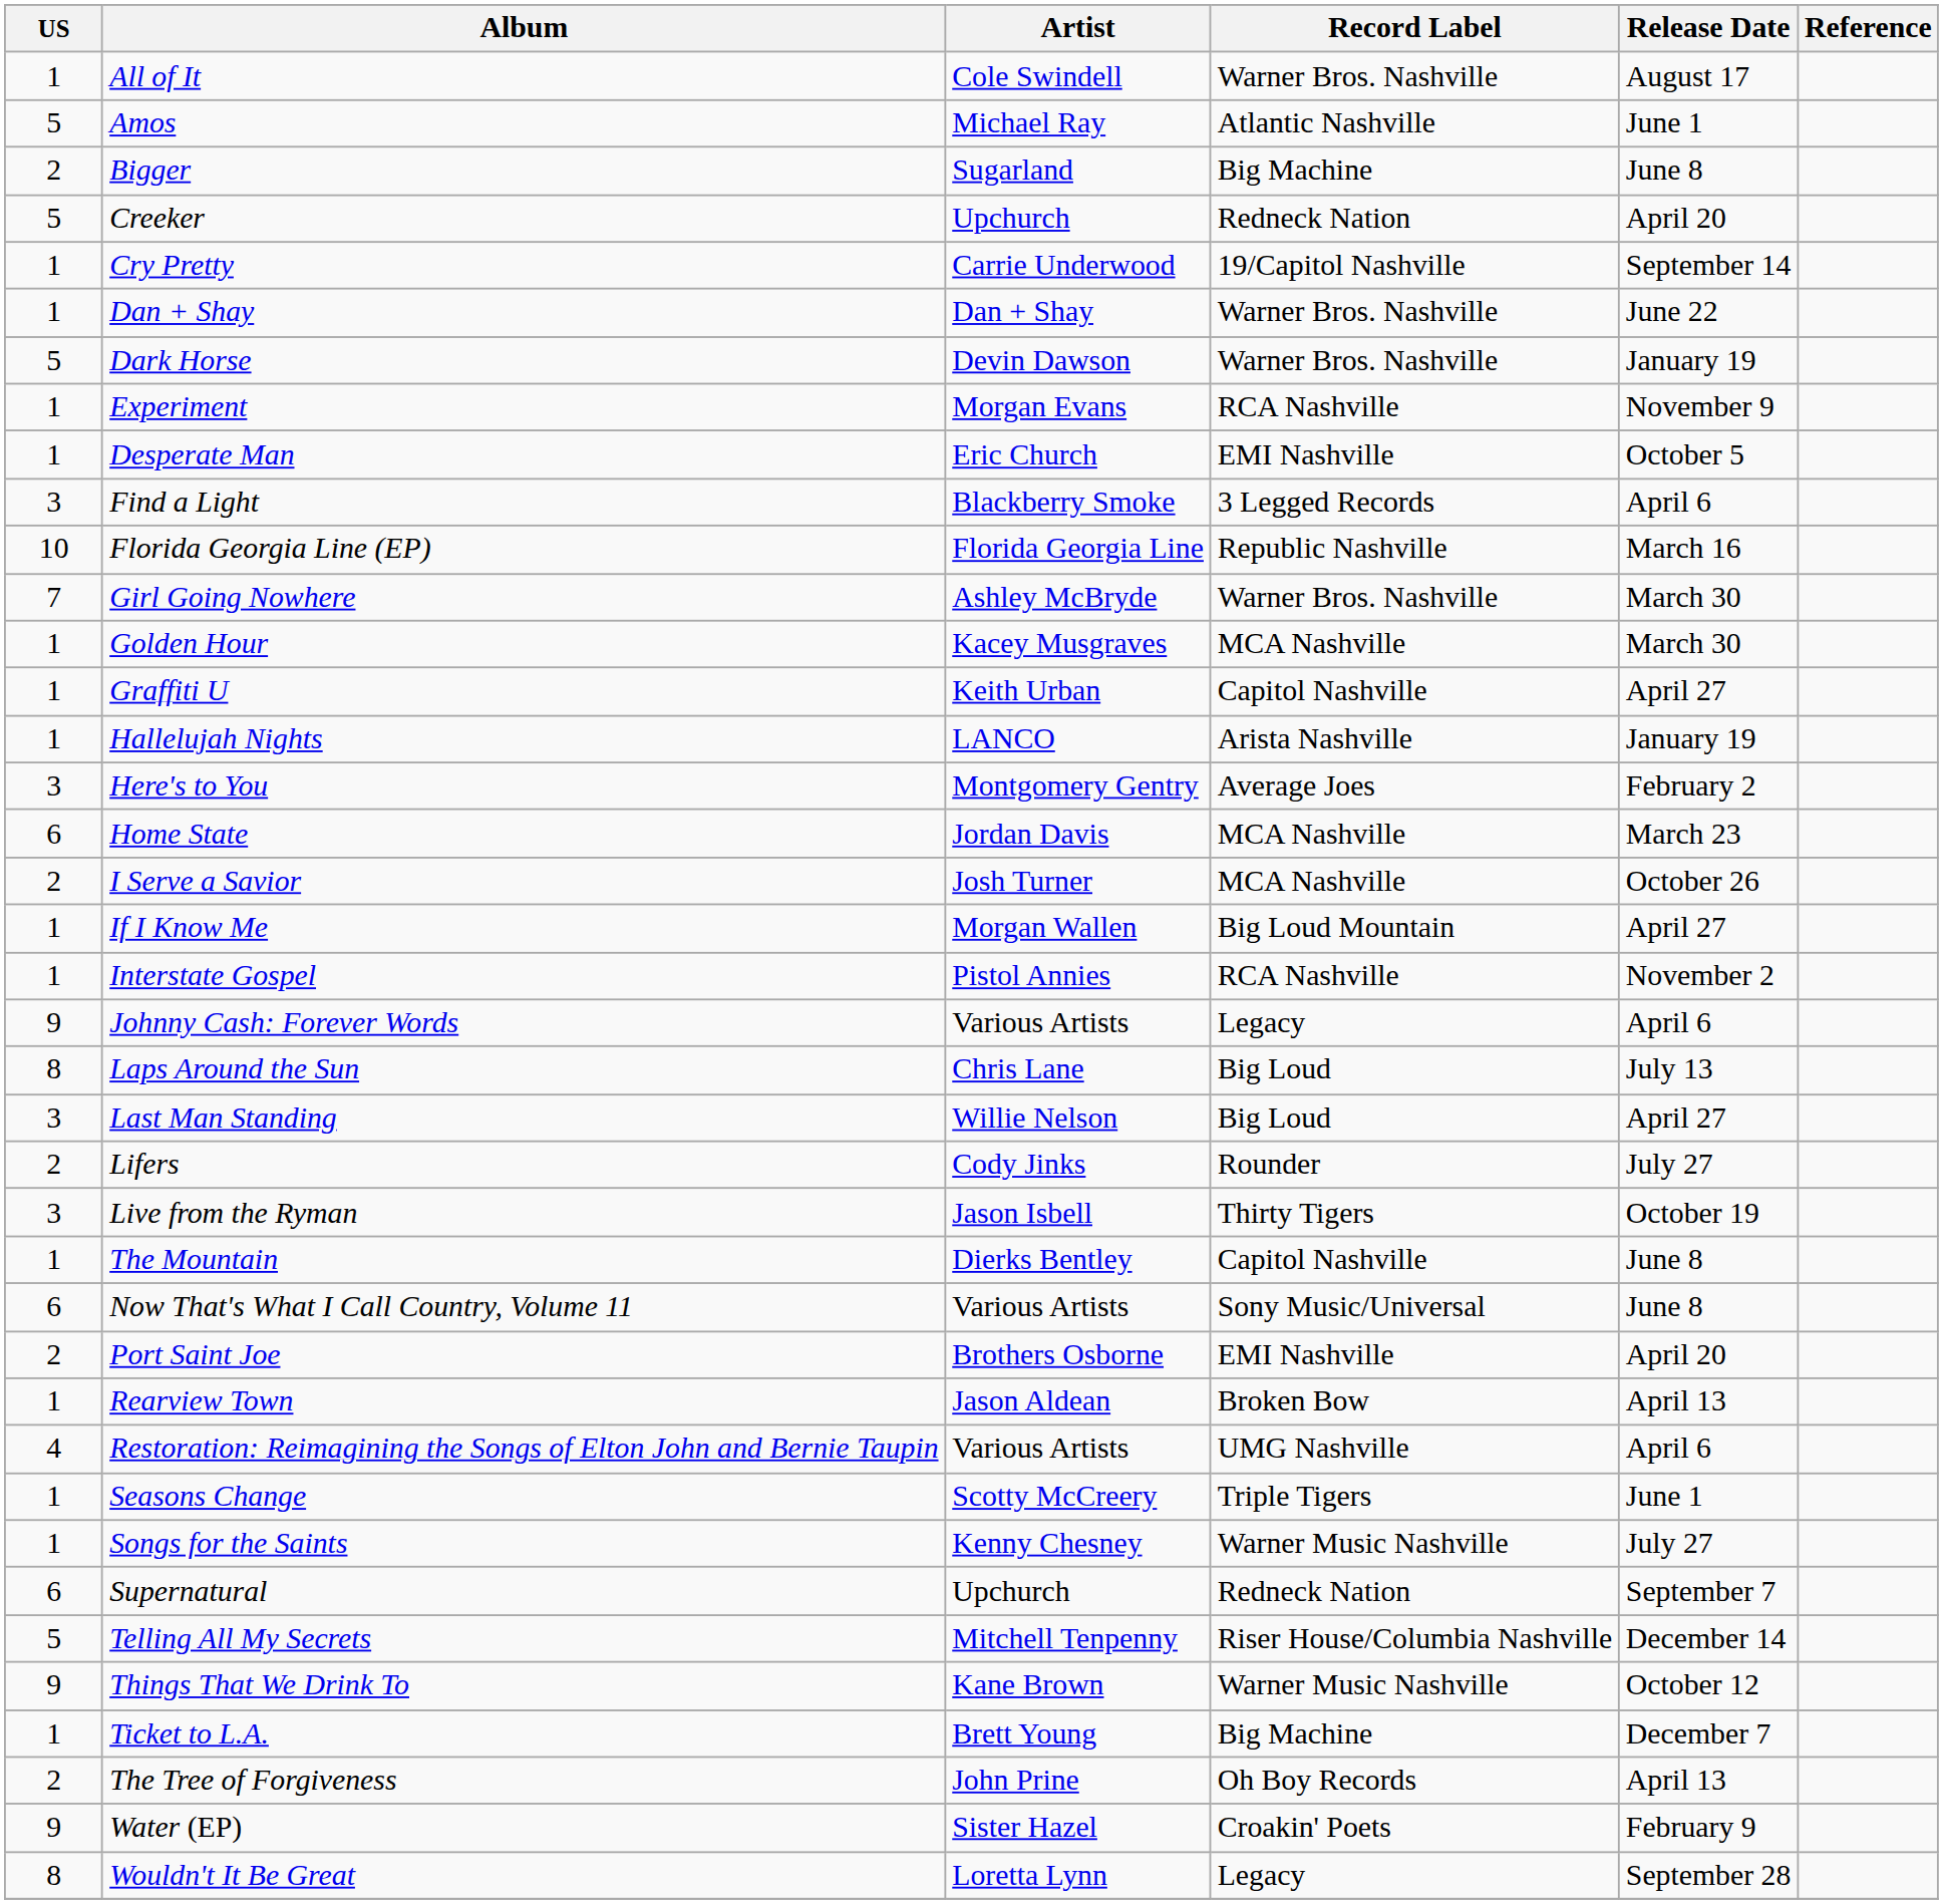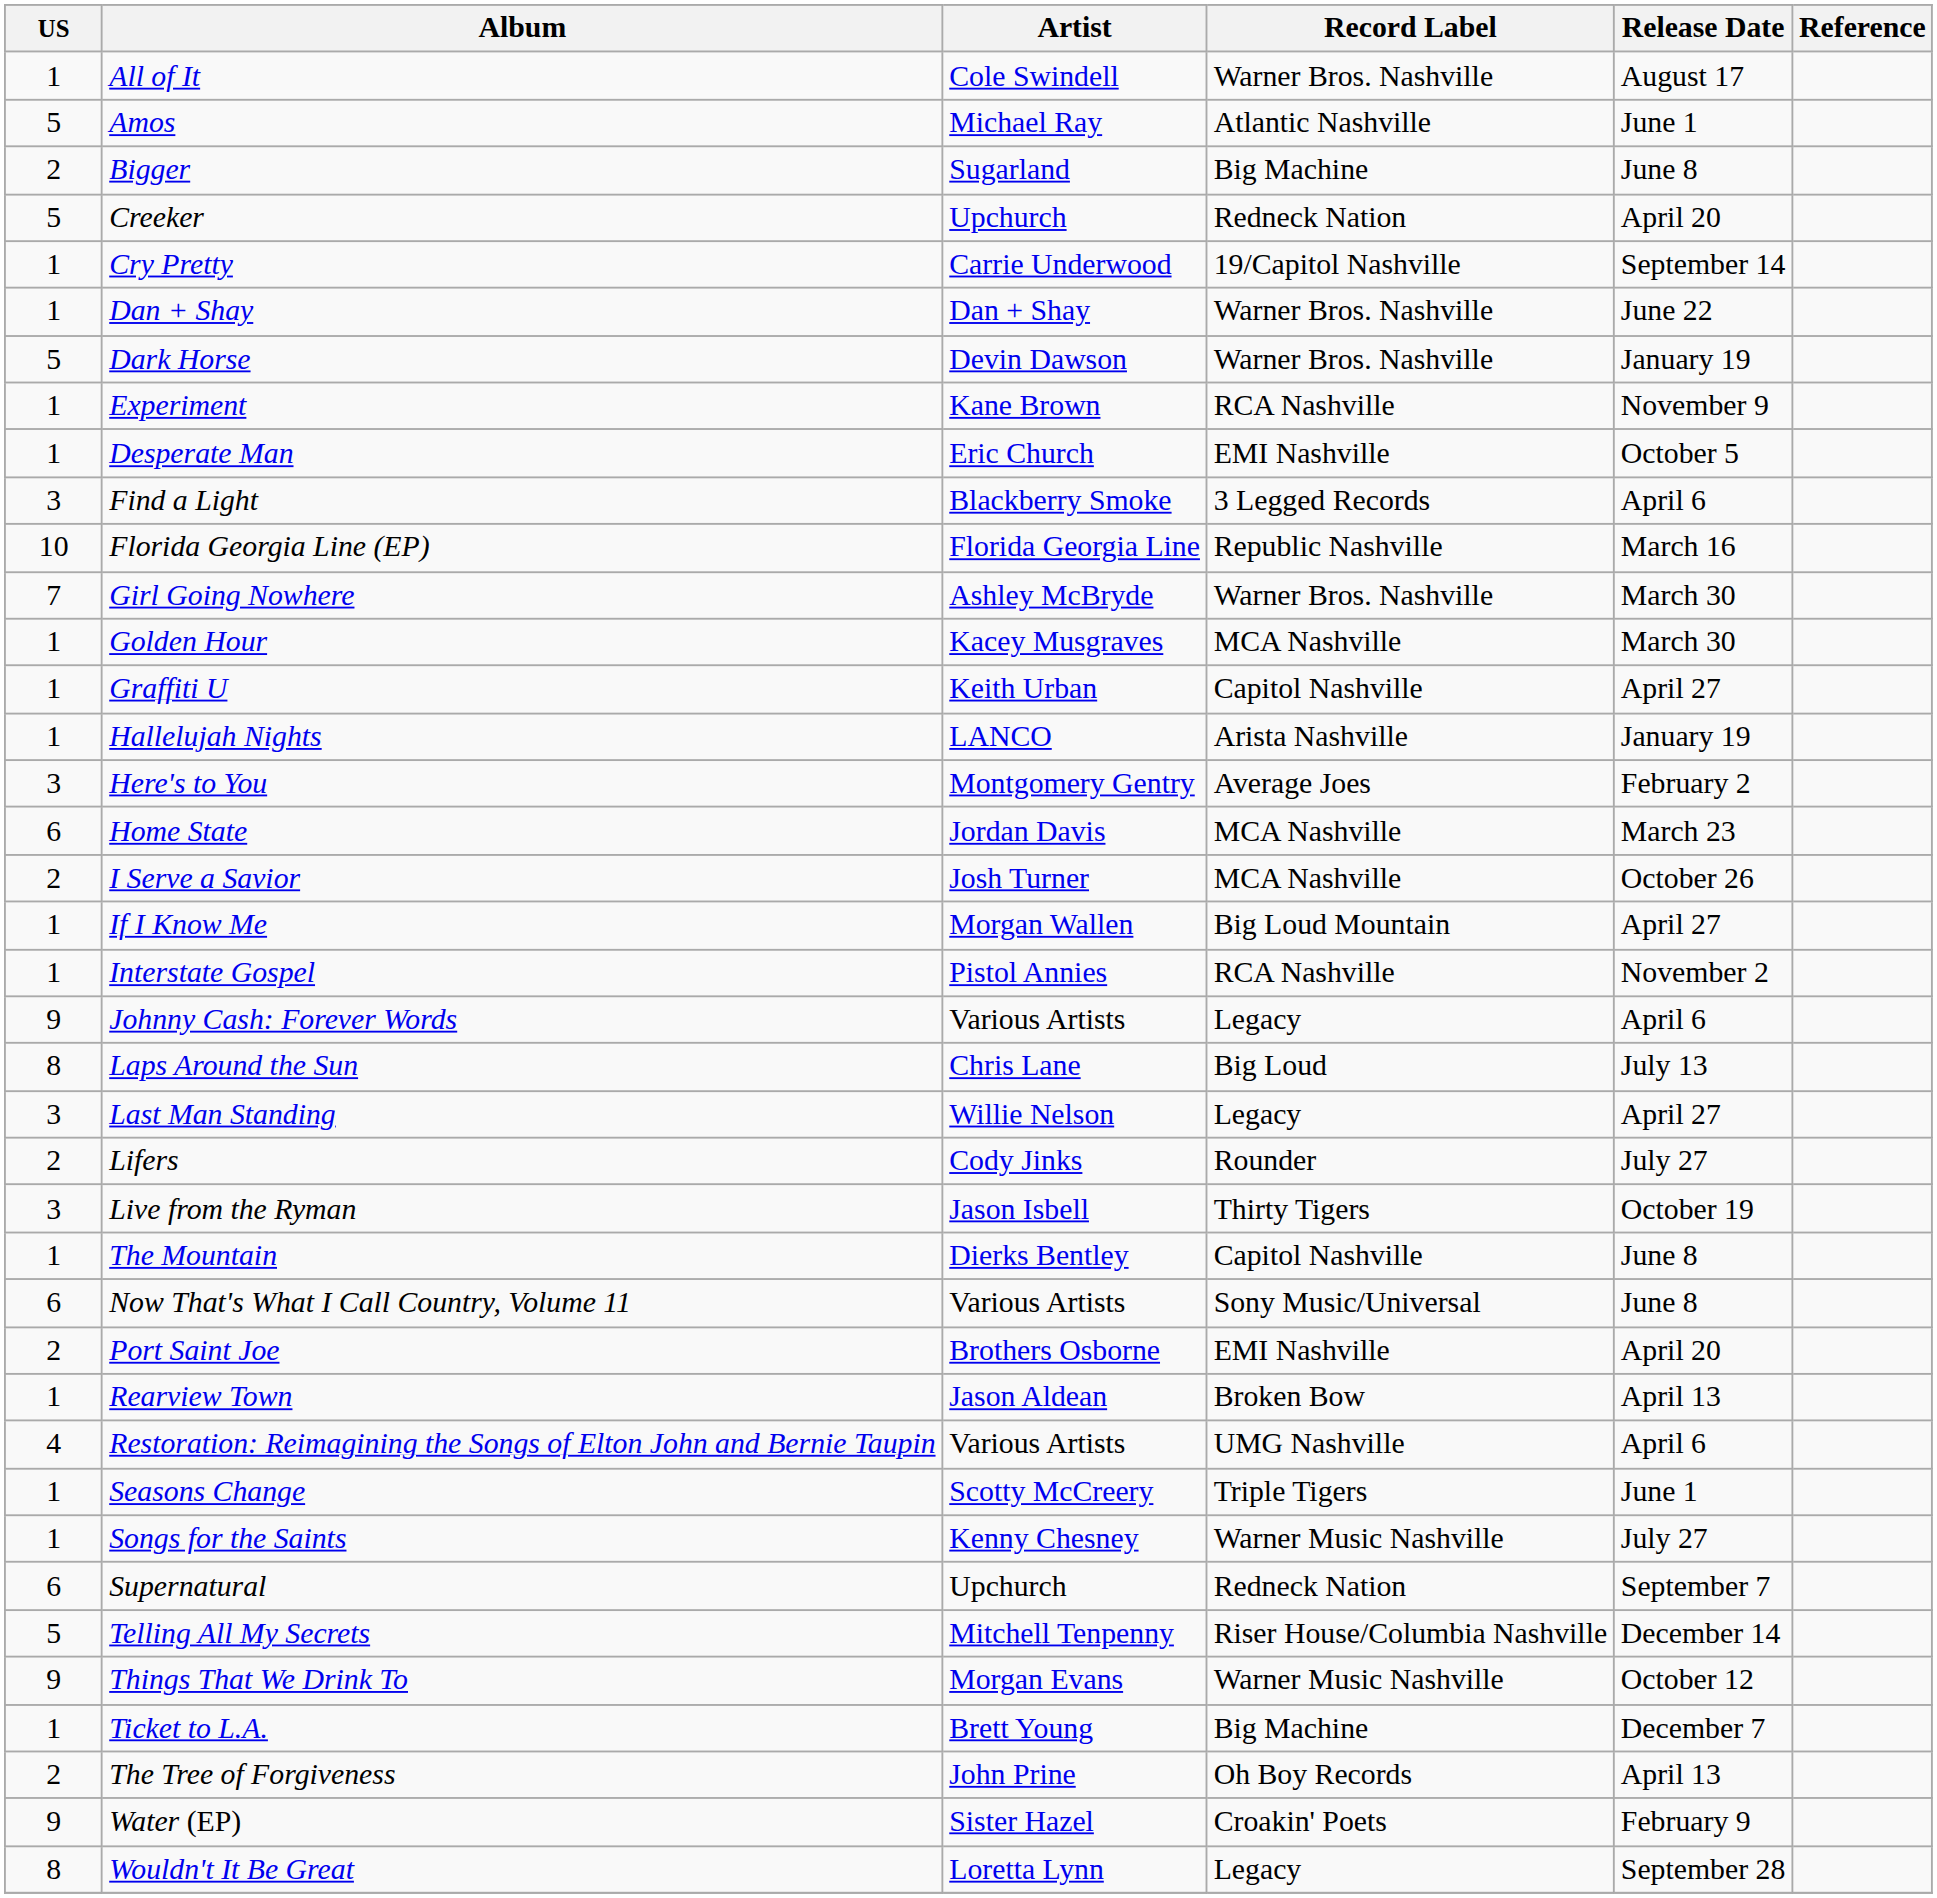Experiment | Artist: Morgan Evans -> Kane Brown
Last Man Standing | Record Label: Big Loud -> Legacy
Things That We Drink To | Artist: Kane Brown -> Morgan Evans
